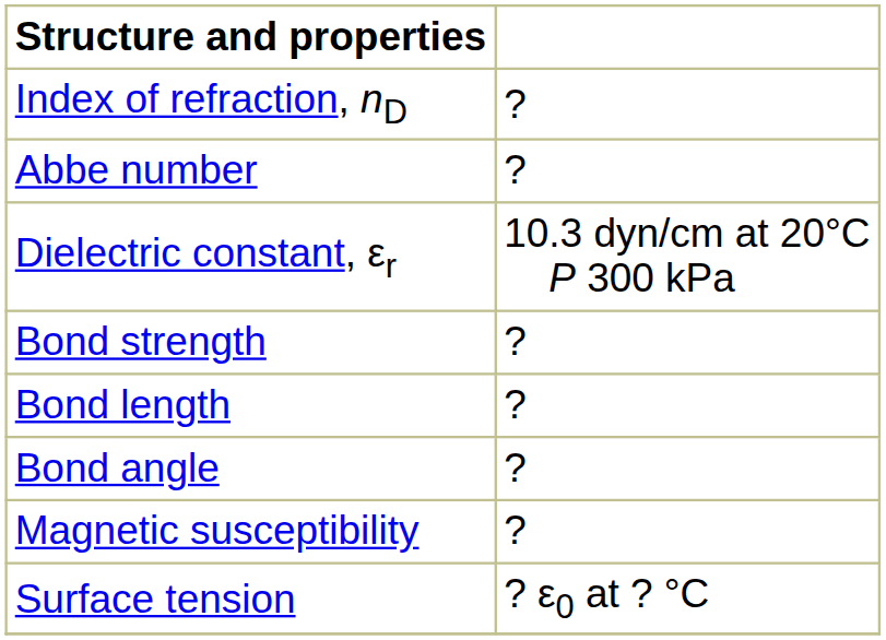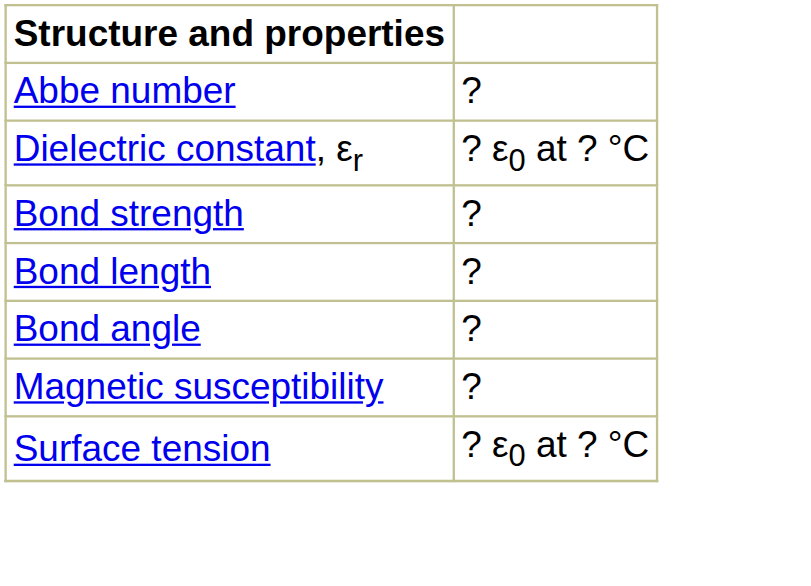- row: Index of refraction, nD | ?
Dielectric constant, εr | column 2: 10.3 dyn/cm at 20°C P 300 kPa -> ? ε0 at ? °C
